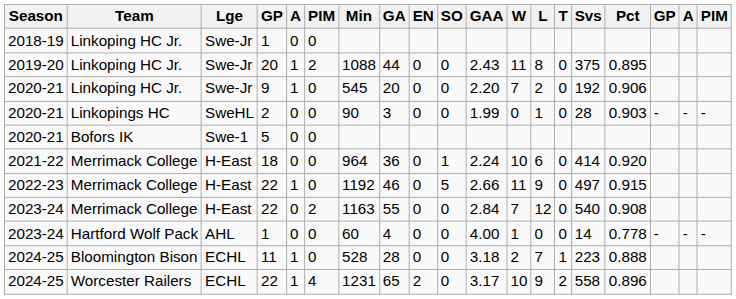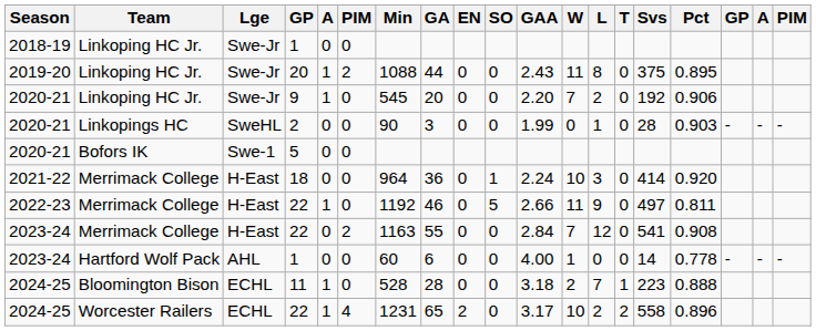18 | L: 6 -> 3
2022-23 / 22 | Pct: 0.915 -> 0.811
2023-24 / 22 | Svs: 540 -> 541
2023-24 / 1 | GA: 4 -> 6
2024-25 / 22 | L: 9 -> 2
